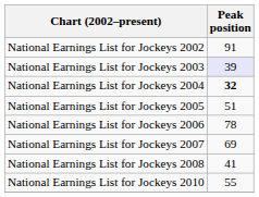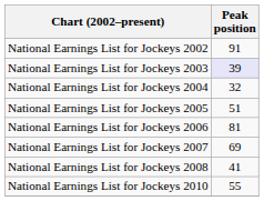National Earnings List for Jockeys 2004 | Peak position: bold -> normal
National Earnings List for Jockeys 2006 | Peak position: 78 -> 81
